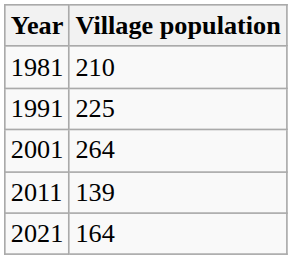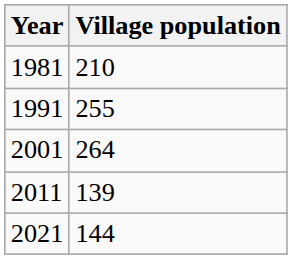1991 | Village population: 225 -> 255
2021 | Village population: 164 -> 144
